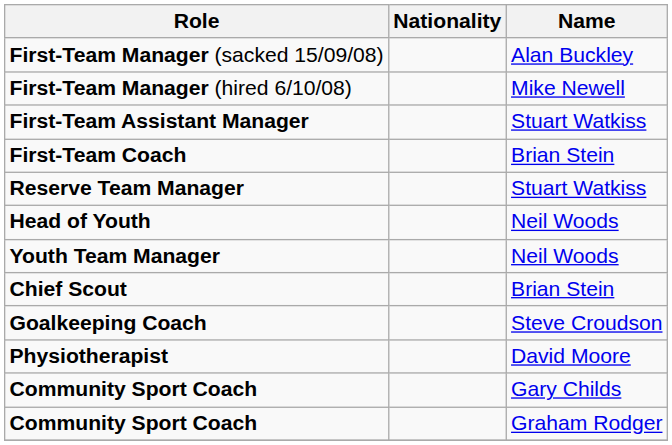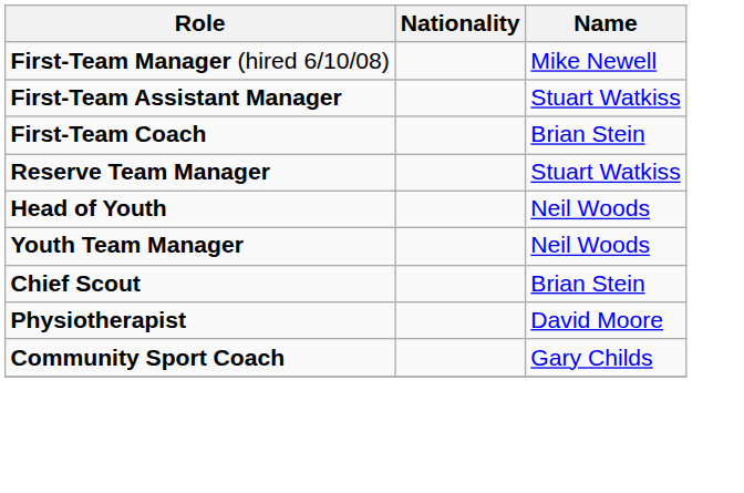- row: First-Team Manager (sacked 15/09/08) | Alan Buckley
- row: Goalkeeping Coach | Steve Croudson
- row: Community Sport Coach | Graham Rodger
